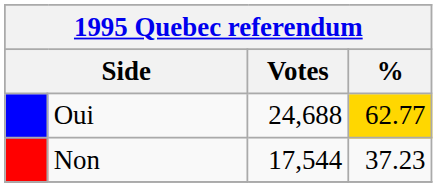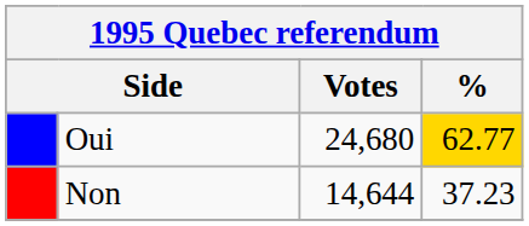Oui | Votes: 24,688 -> 24,680
Non | Votes: 17,544 -> 14,644
